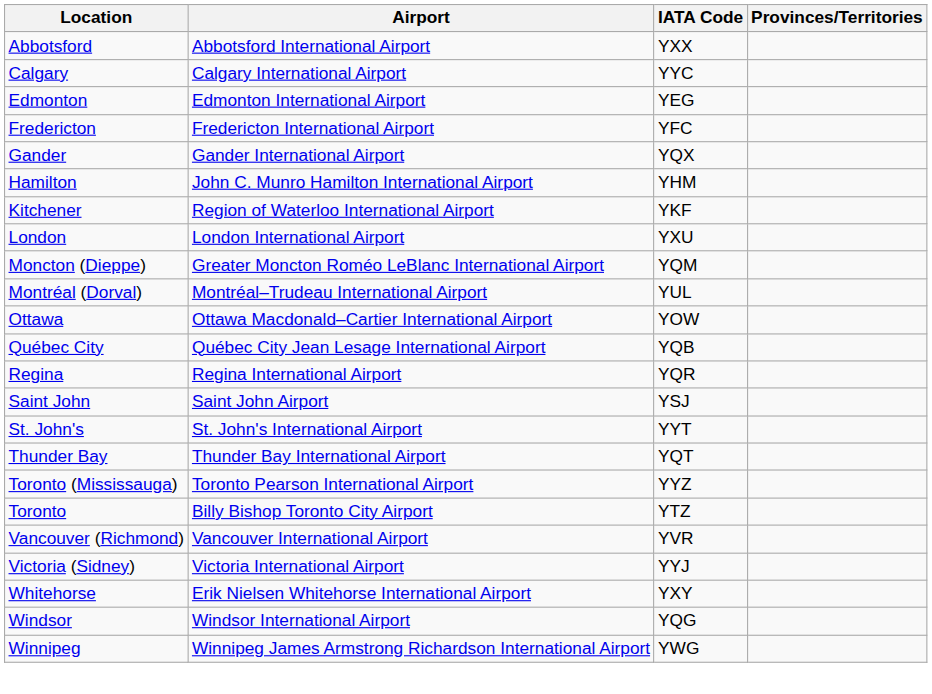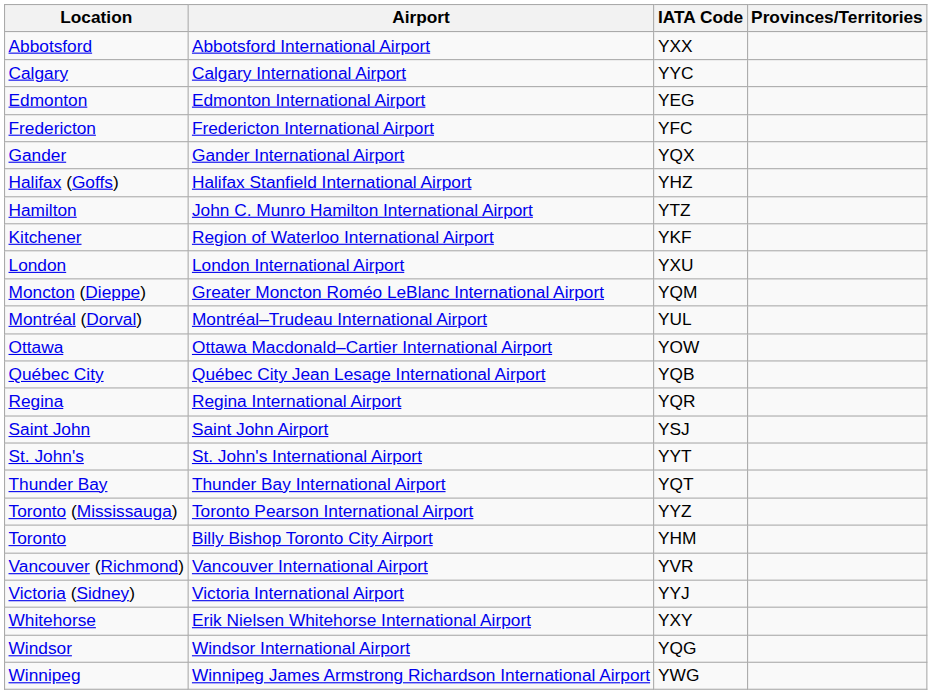+ row: Halifax (Goffs) | Halifax Stanfield International Airport | YHZ
Hamilton | IATA Code: YHM -> YTZ
Toronto | IATA Code: YTZ -> YHM
